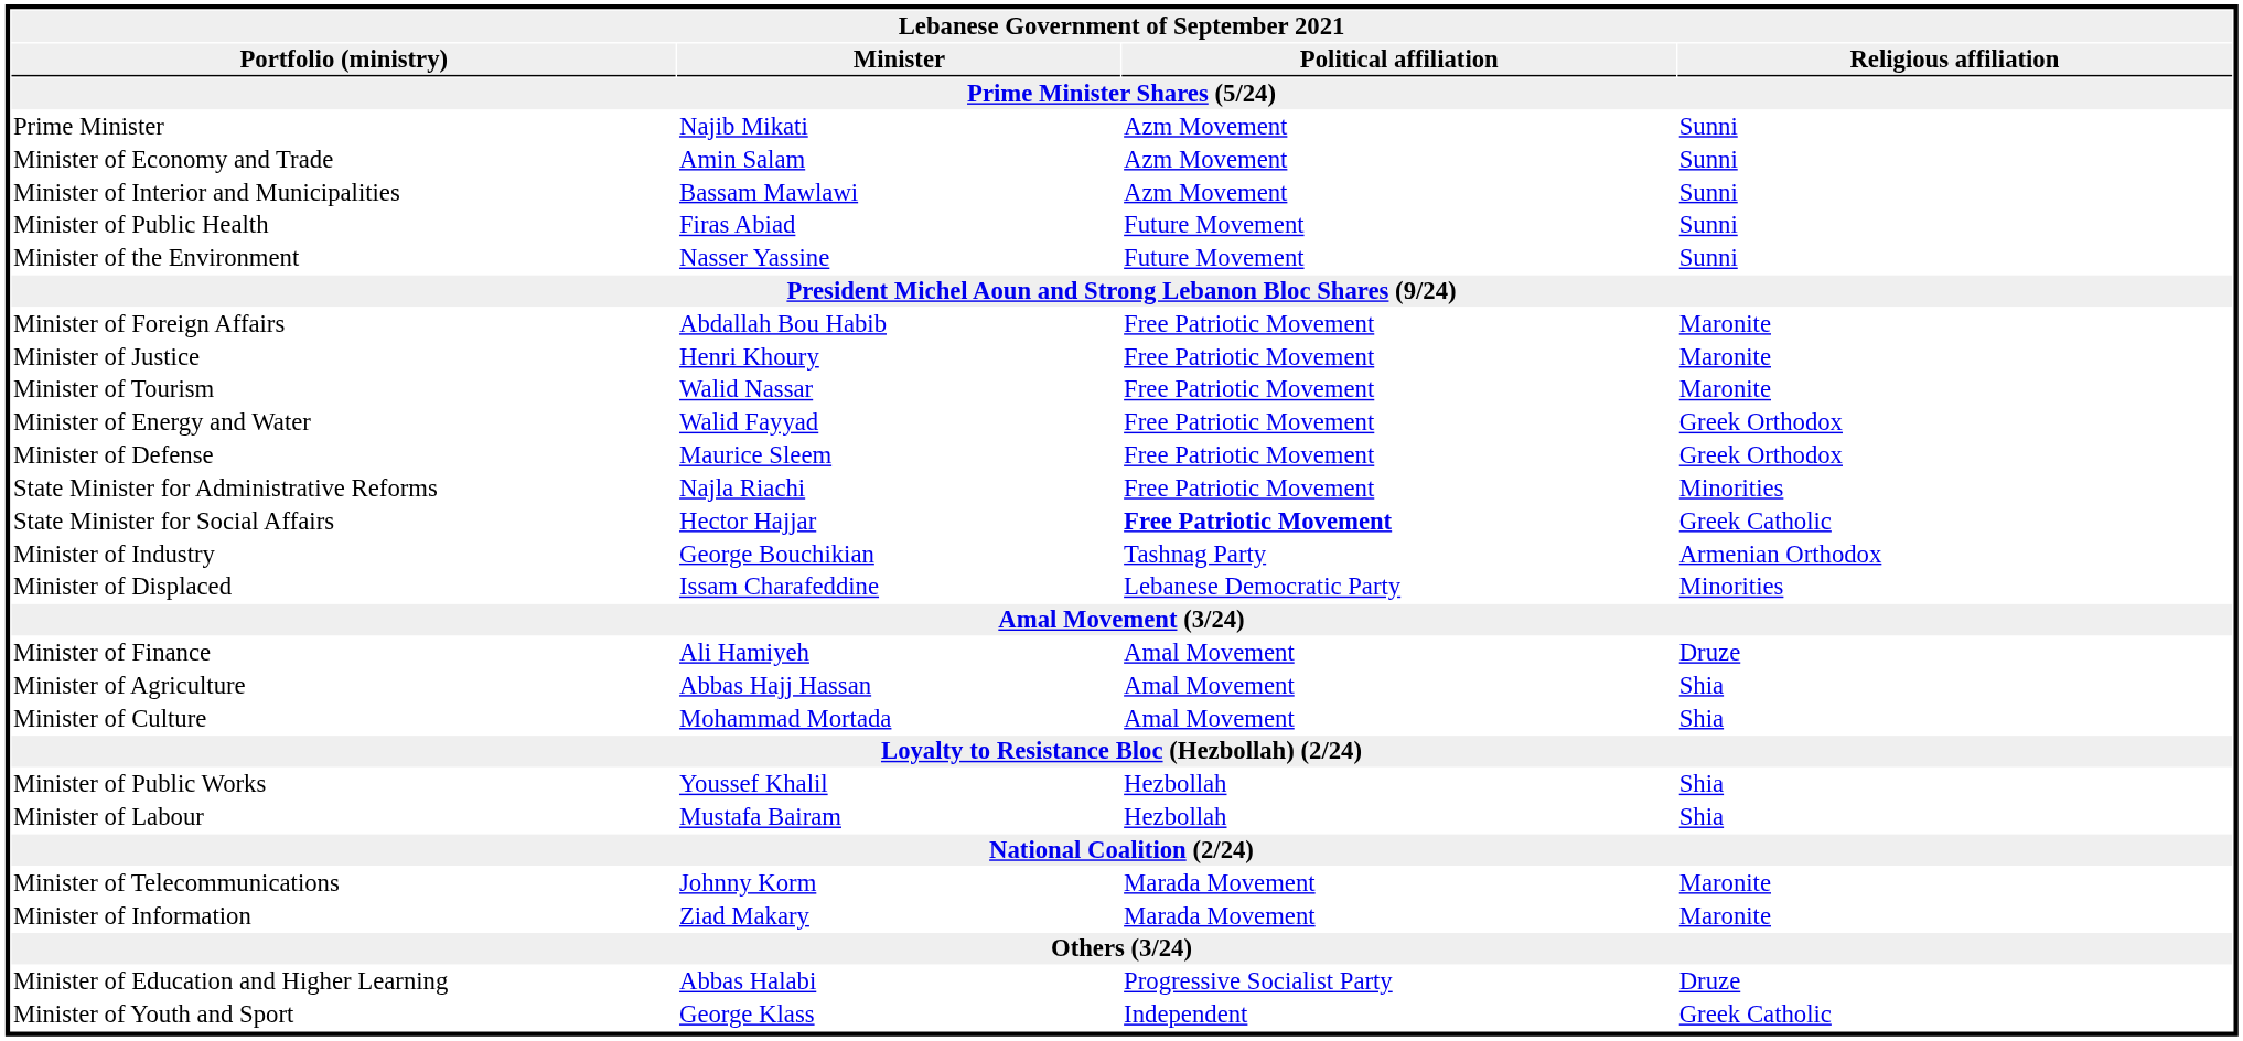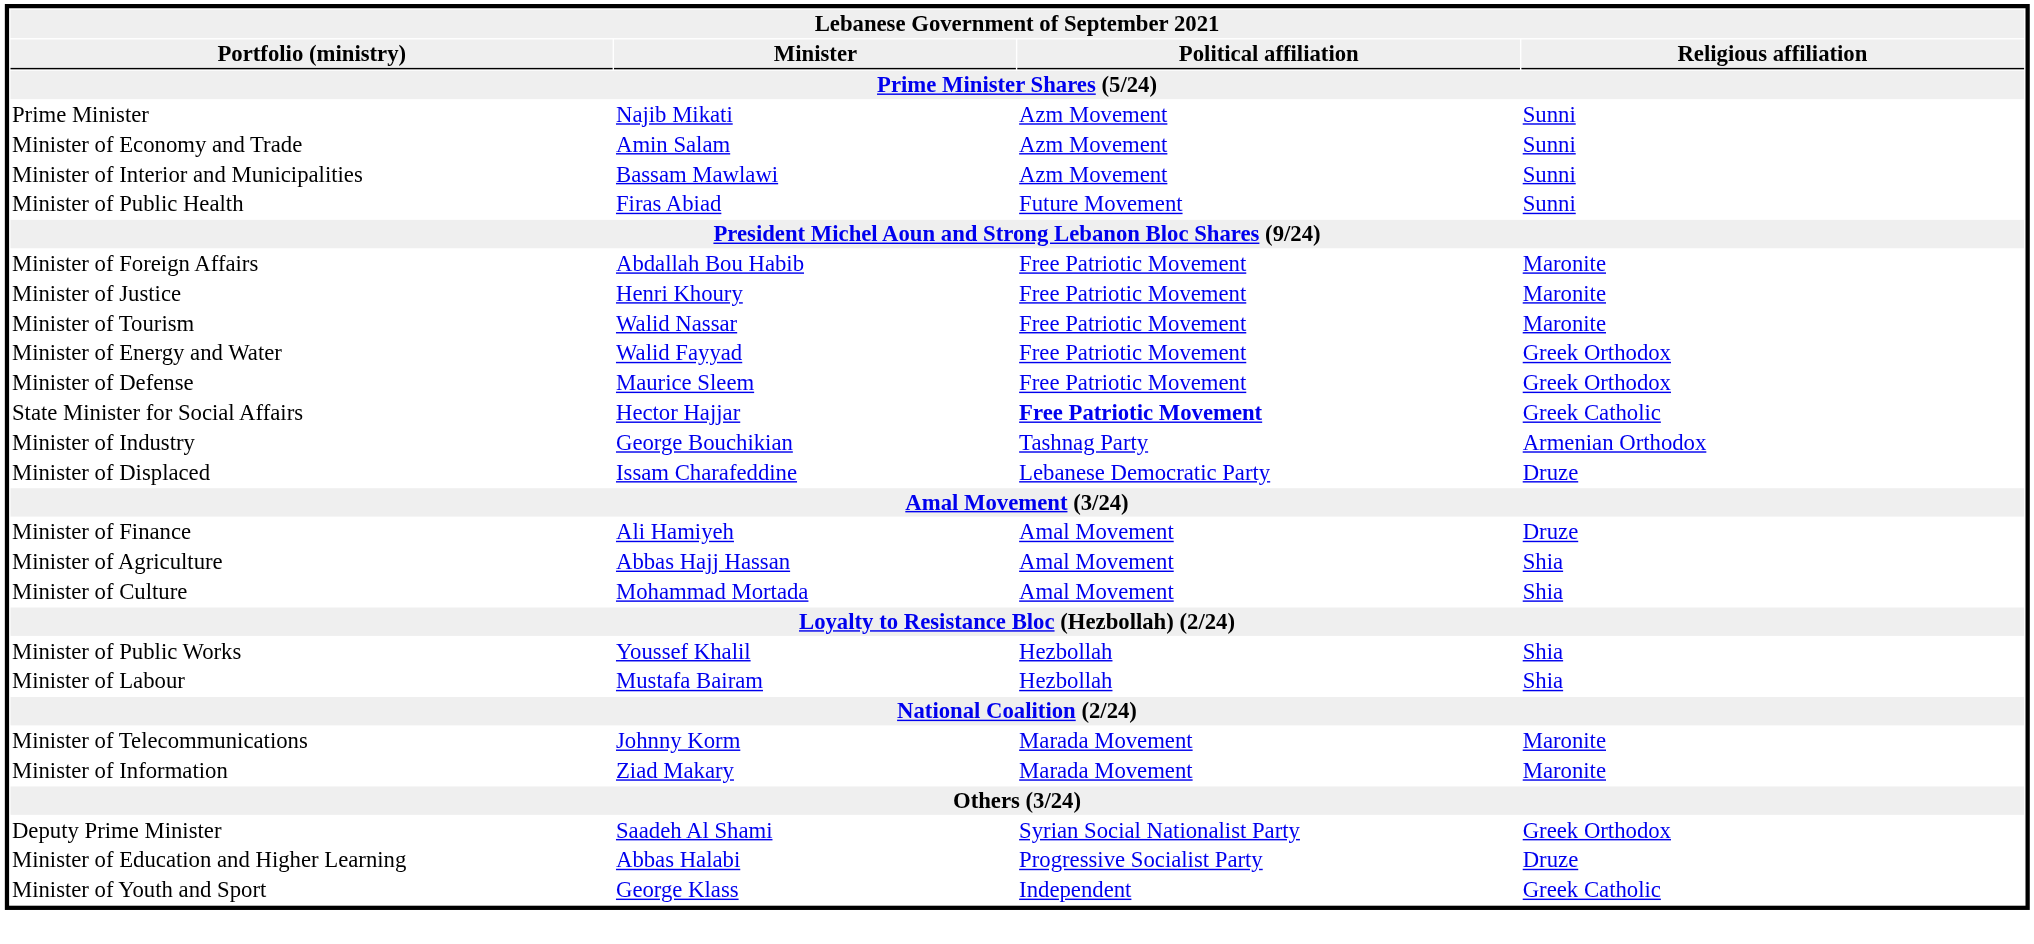- row: Minister of the Environment | Nasser Yassine | Future Movement | Sunni
- row: State Minister for Administrative Reforms | Najla Riachi | Free Patriotic Movement | Minorities
Minister of Displaced | Religious affiliation: Minorities -> Druze
+ row: Deputy Prime Minister | Saadeh Al Shami | Syrian Social Nationalist Party | Greek Orthodox
